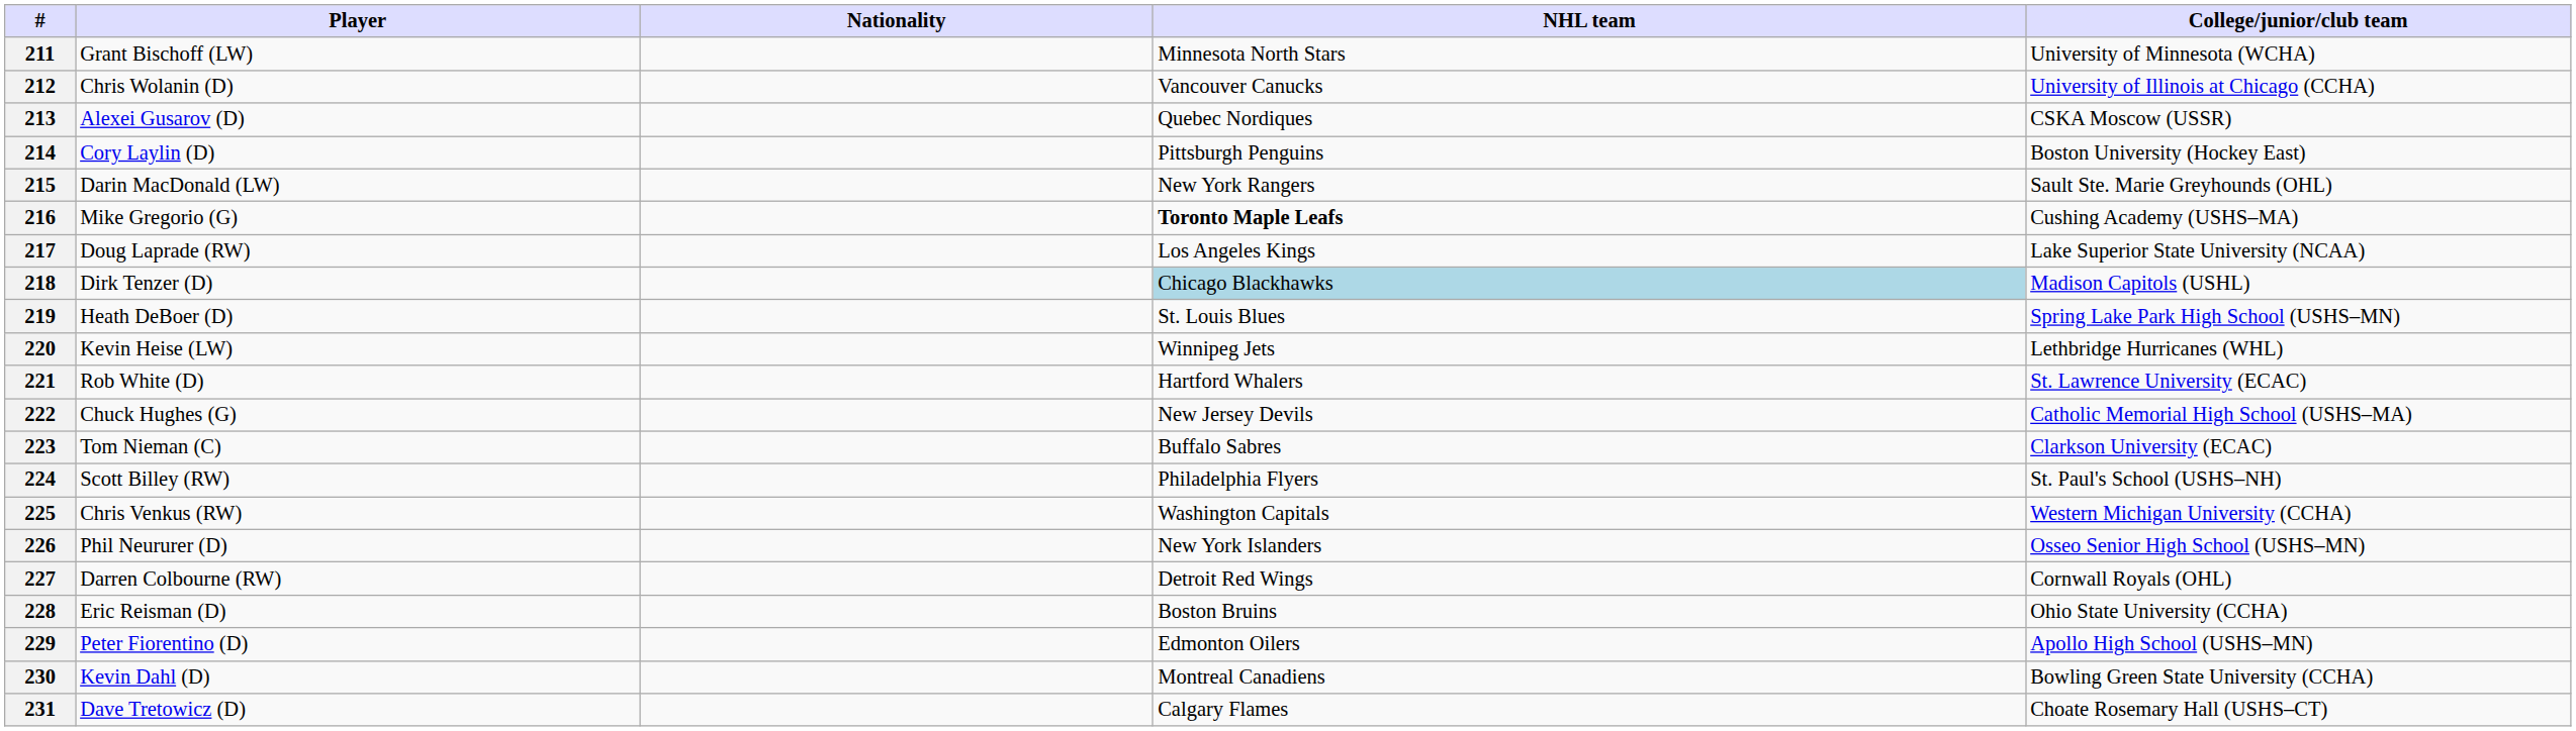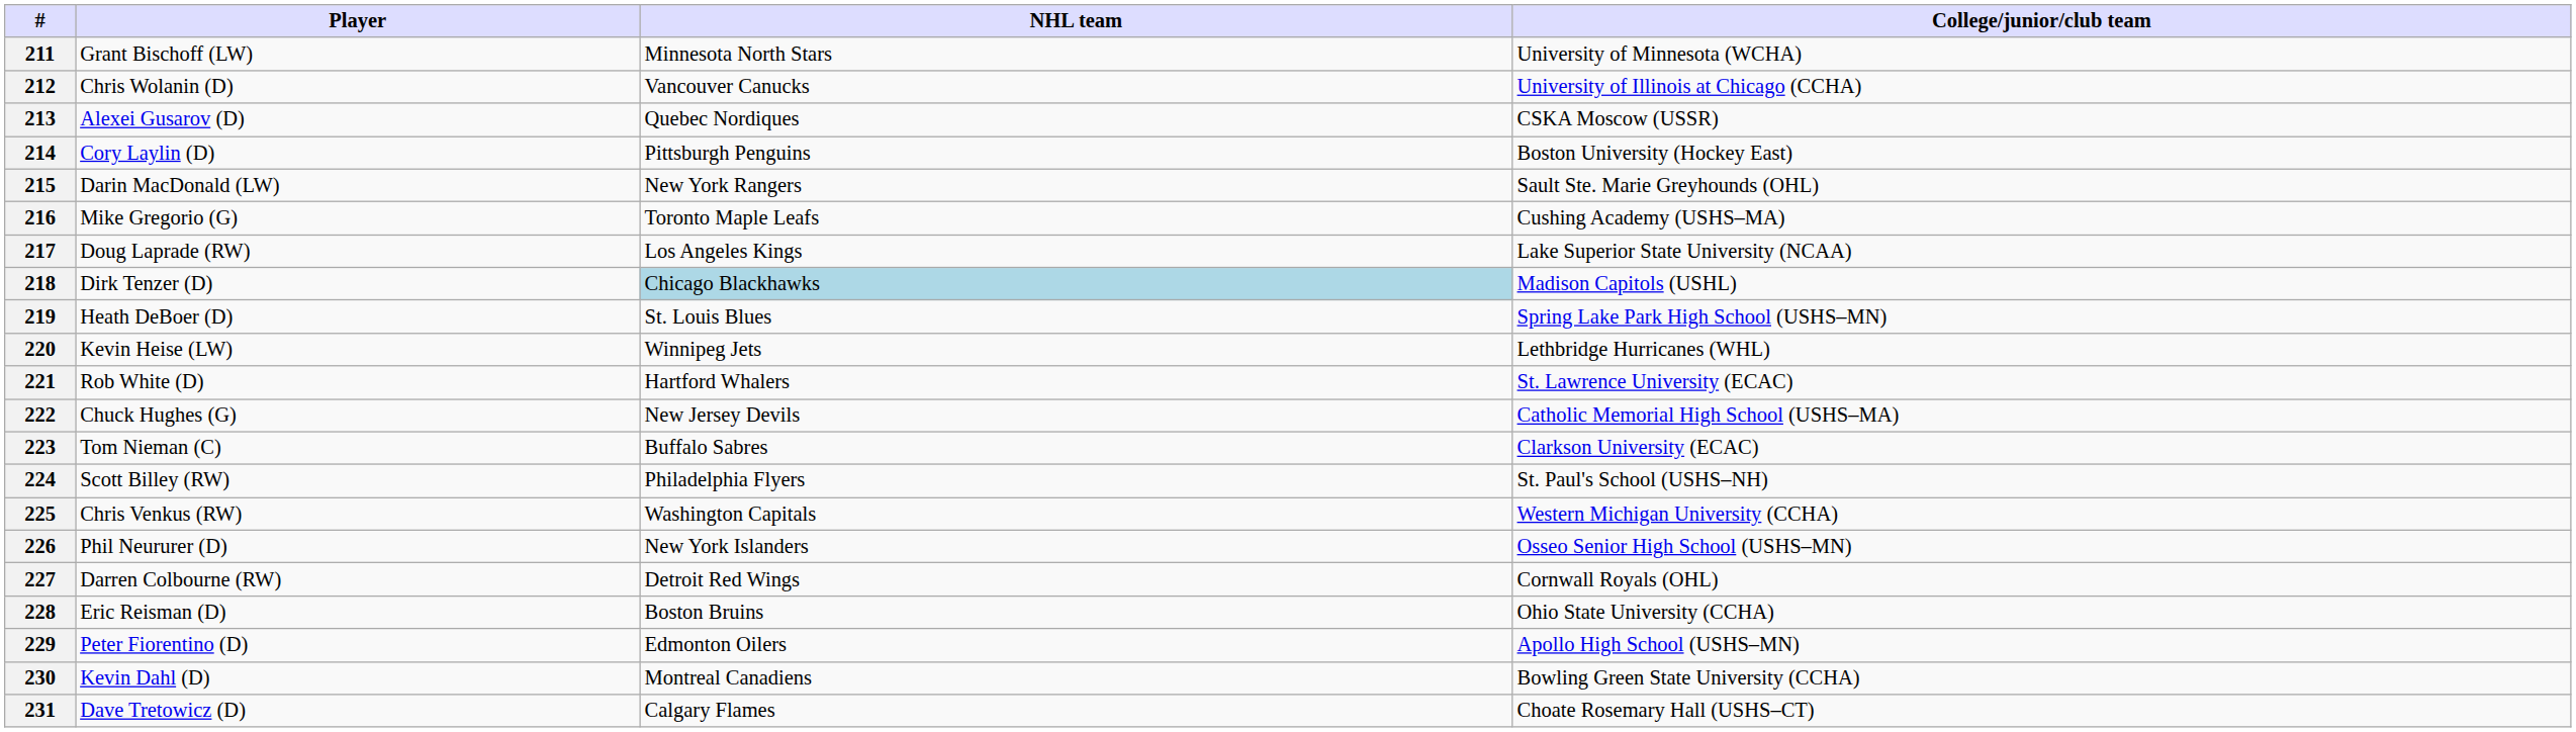- column: Nationality
216 | NHL team: bold -> normal
